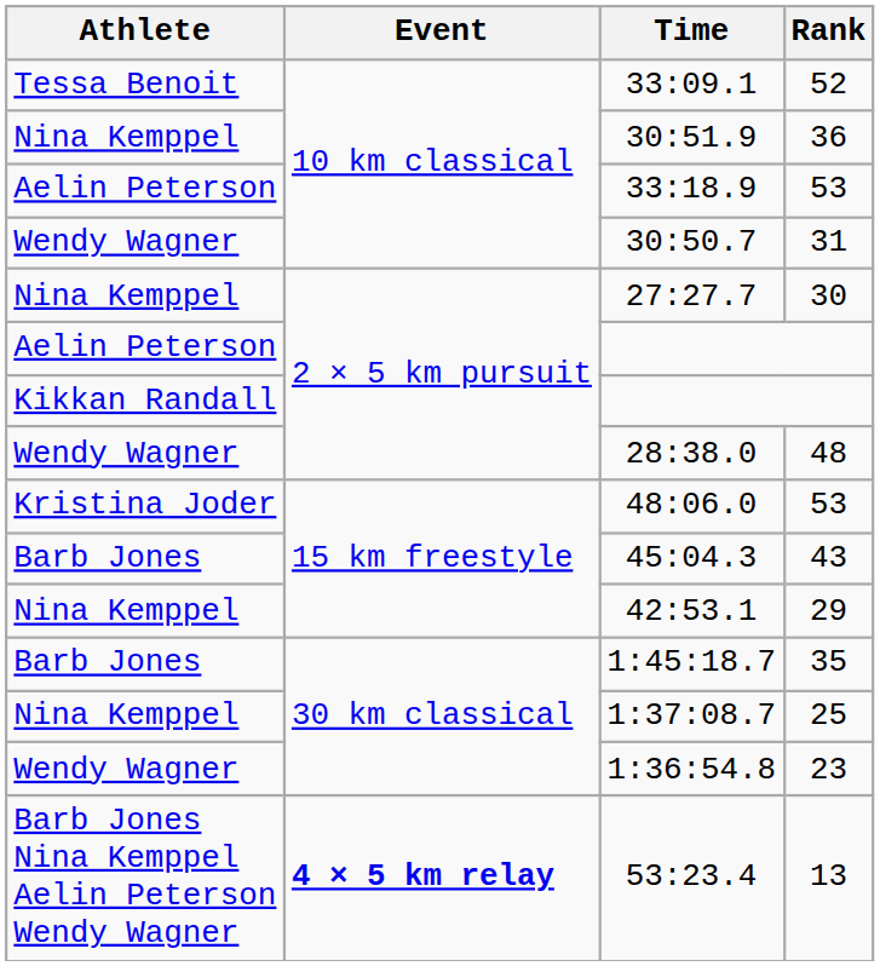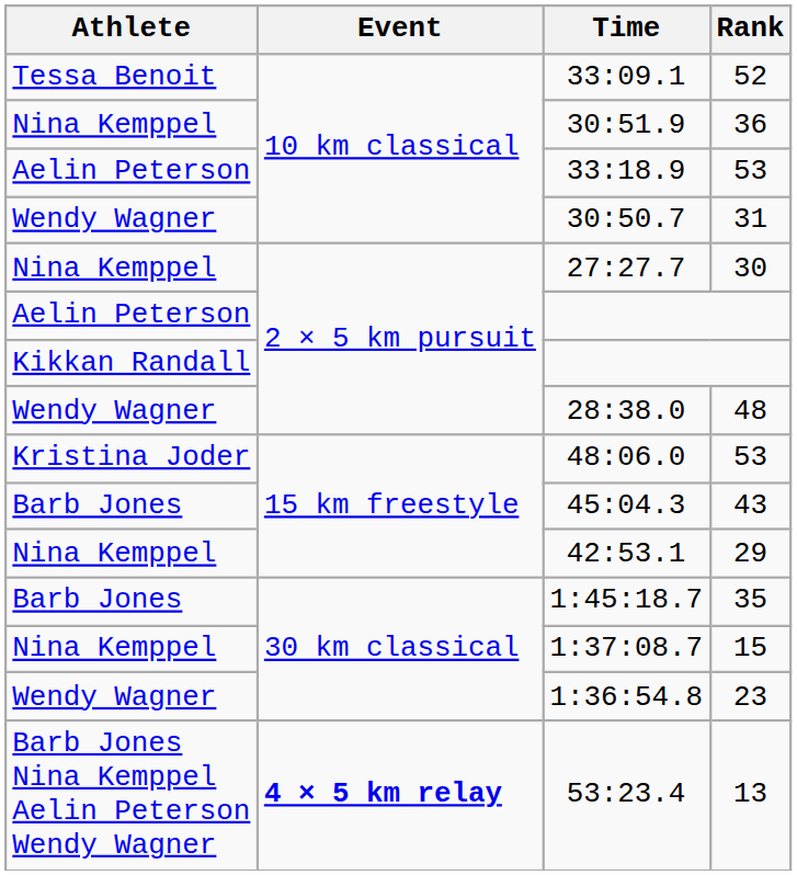1:37:08.7 | Rank: 25 -> 15
